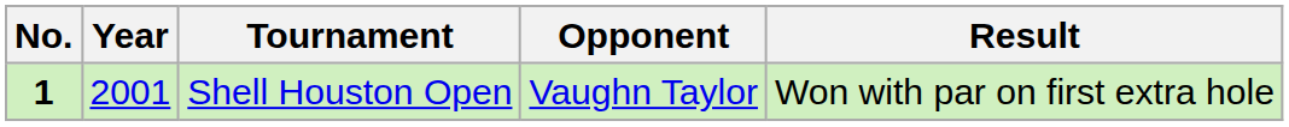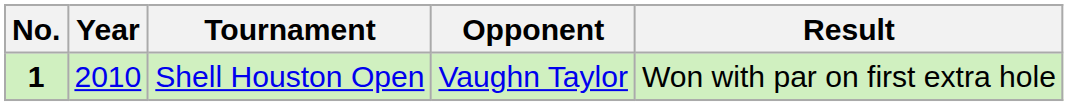Shell Houston Open | Year: 2001 -> 2010
